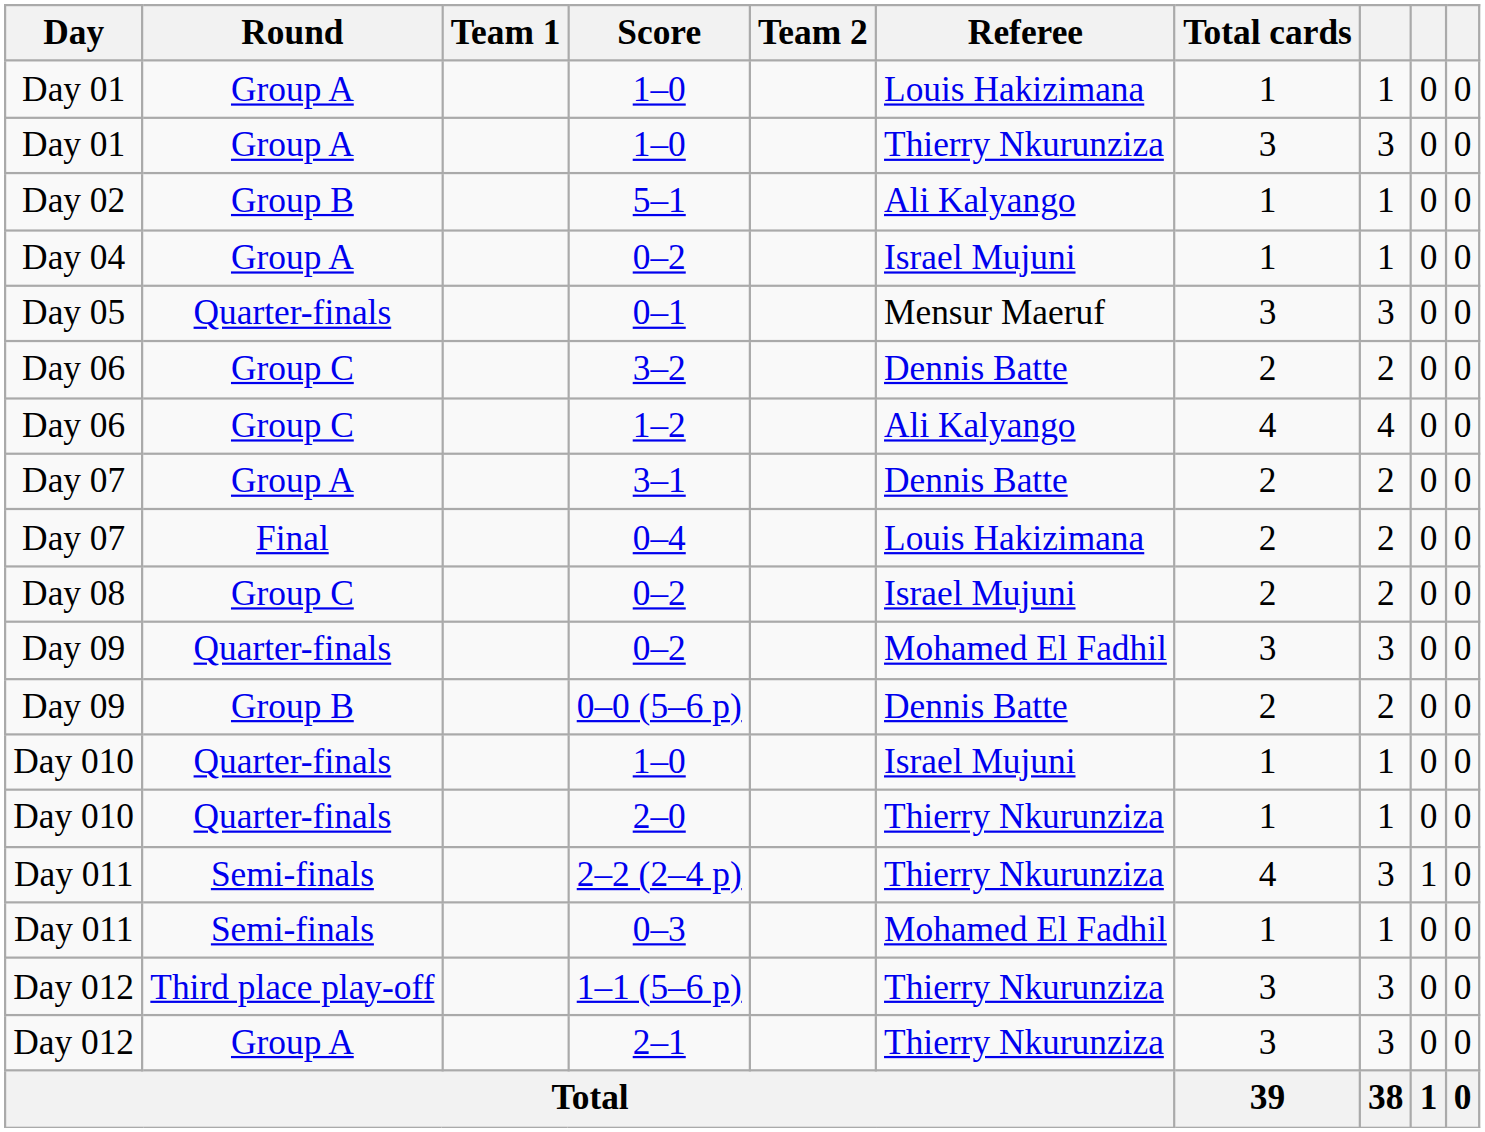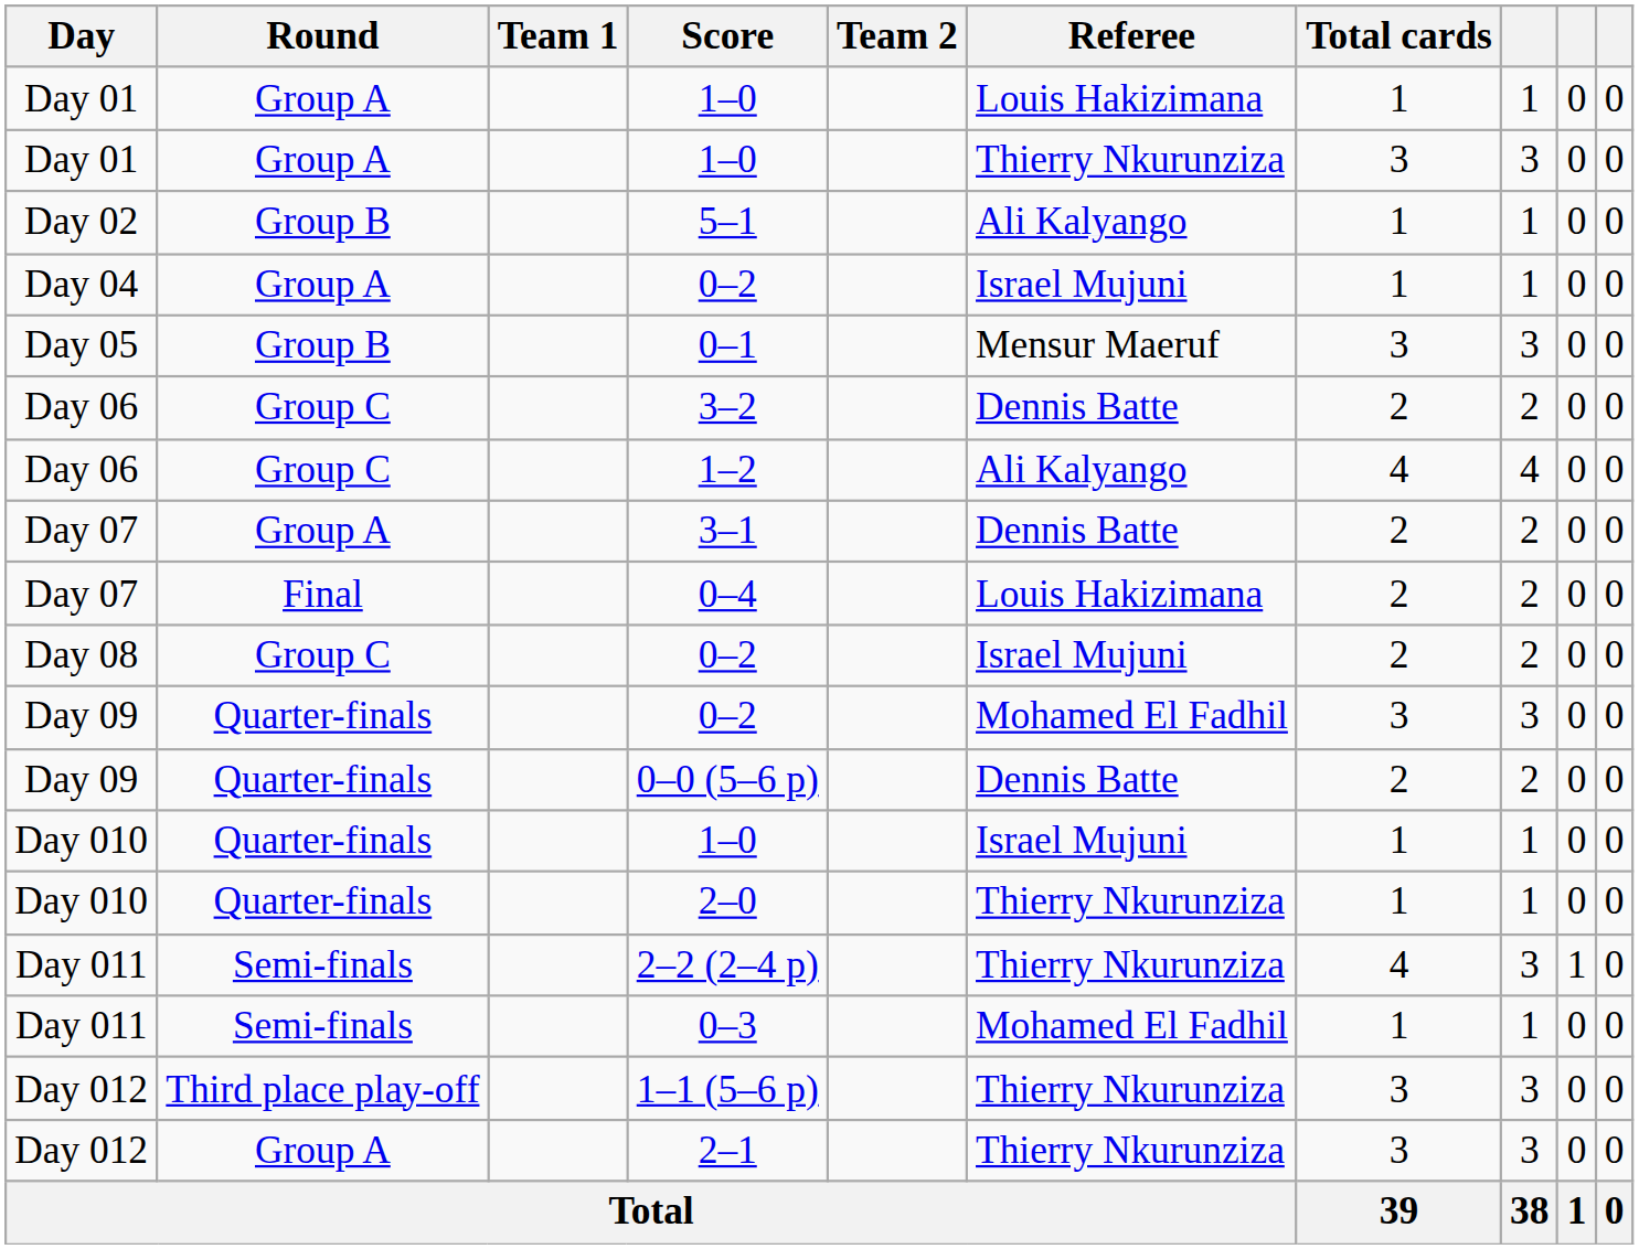0–1 | Round: Quarter-finals -> Group B
0–0 (5–6 p) | Round: Group B -> Quarter-finals
